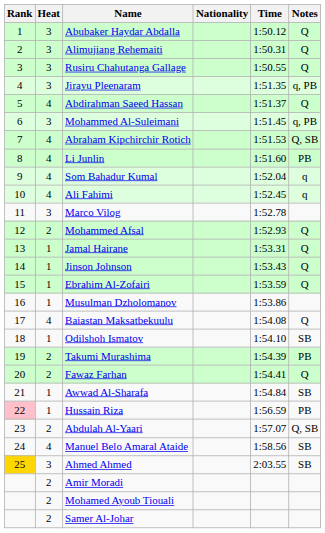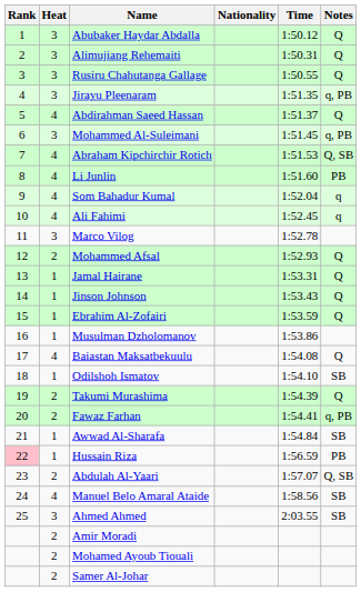Takumi Murashima | Notes: PB -> Q
Fawaz Farhan | Notes: Q -> q, PB
Ahmed Ahmed | Rank: gold background -> no background
